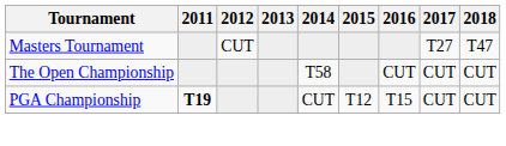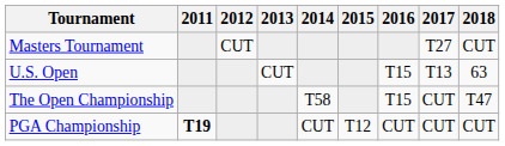Masters Tournament | 2018: T47 -> CUT
+ row: U.S. Open | CUT | T15 | T13 | 63
The Open Championship | 2016: CUT -> T15
The Open Championship | 2018: CUT -> T47
PGA Championship | 2016: T15 -> CUT
